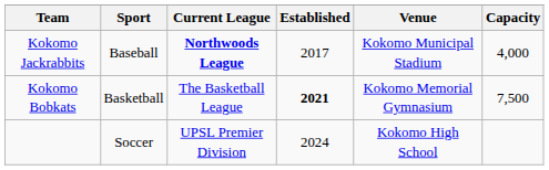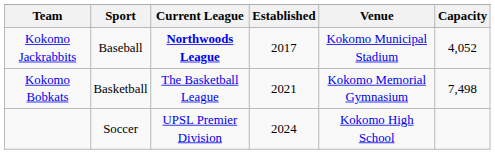Kokomo Jackrabbits | Capacity: 4,000 -> 4,052
Kokomo Bobkats | Established: bold -> normal
Kokomo Bobkats | Capacity: 7,500 -> 7,498
